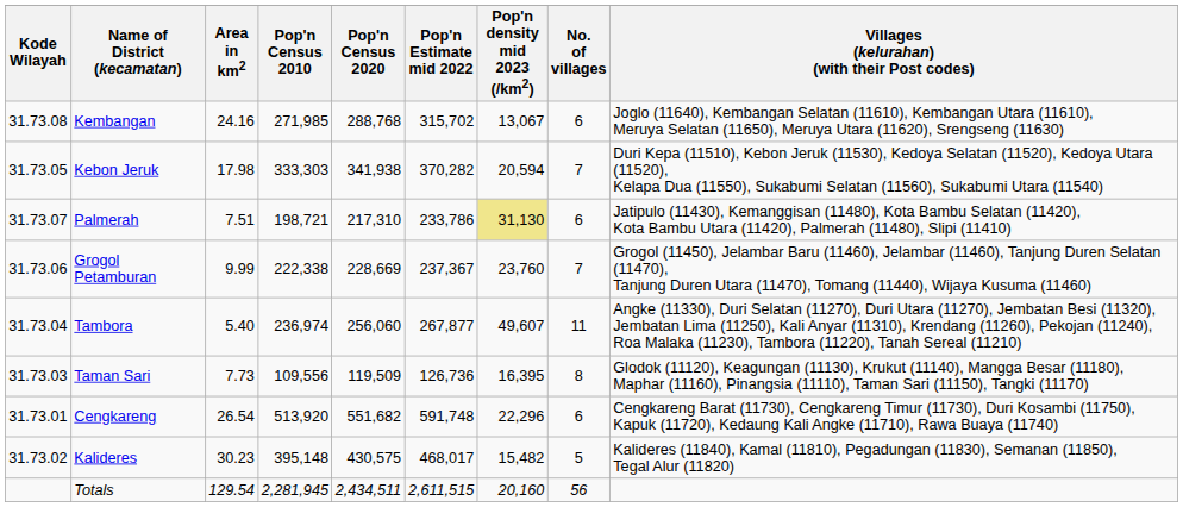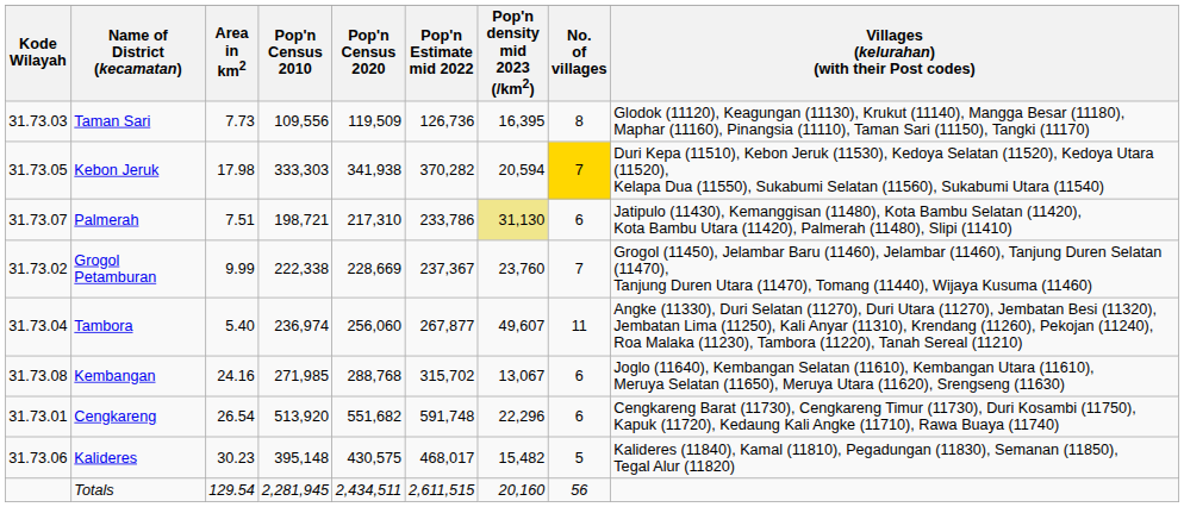rows swapped: Kembangan <-> Taman Sari
Kebon Jeruk | No. of villages: no background -> gold background
Grogol Petamburan | Kode Wilayah: 31.73.06 -> 31.73.02
Kalideres | Kode Wilayah: 31.73.02 -> 31.73.06
